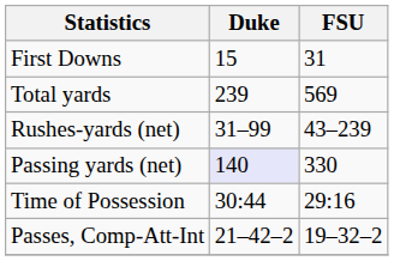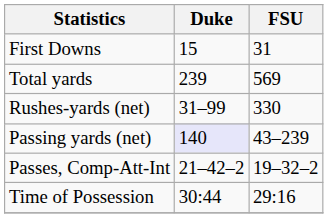Rushes-yards (net) | FSU: 43–239 -> 330
Passing yards (net) | FSU: 330 -> 43–239
rows swapped: Passes, Comp-Att-Int <-> Time of Possession
